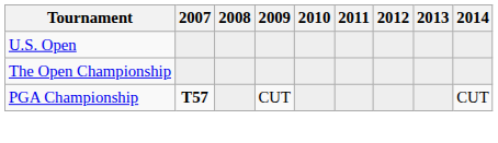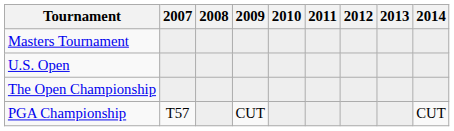+ row: Masters Tournament
PGA Championship | 2007: bold -> normal
